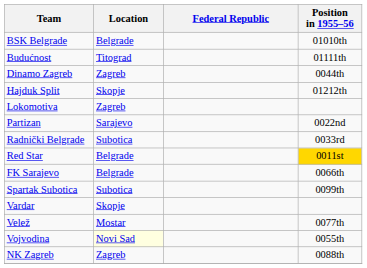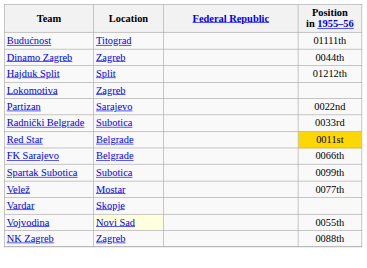- row: BSK Belgrade | Belgrade | 01010th
Hajduk Split | Location: Skopje -> Split
rows swapped: Vardar <-> Velež
